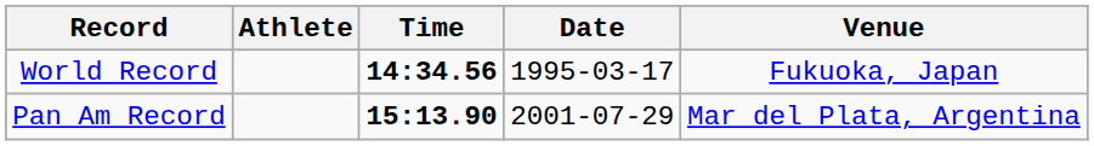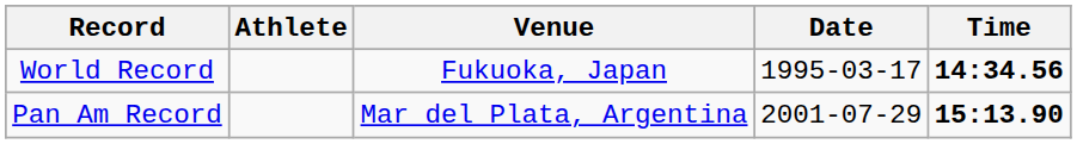columns swapped: Time <-> Venue
